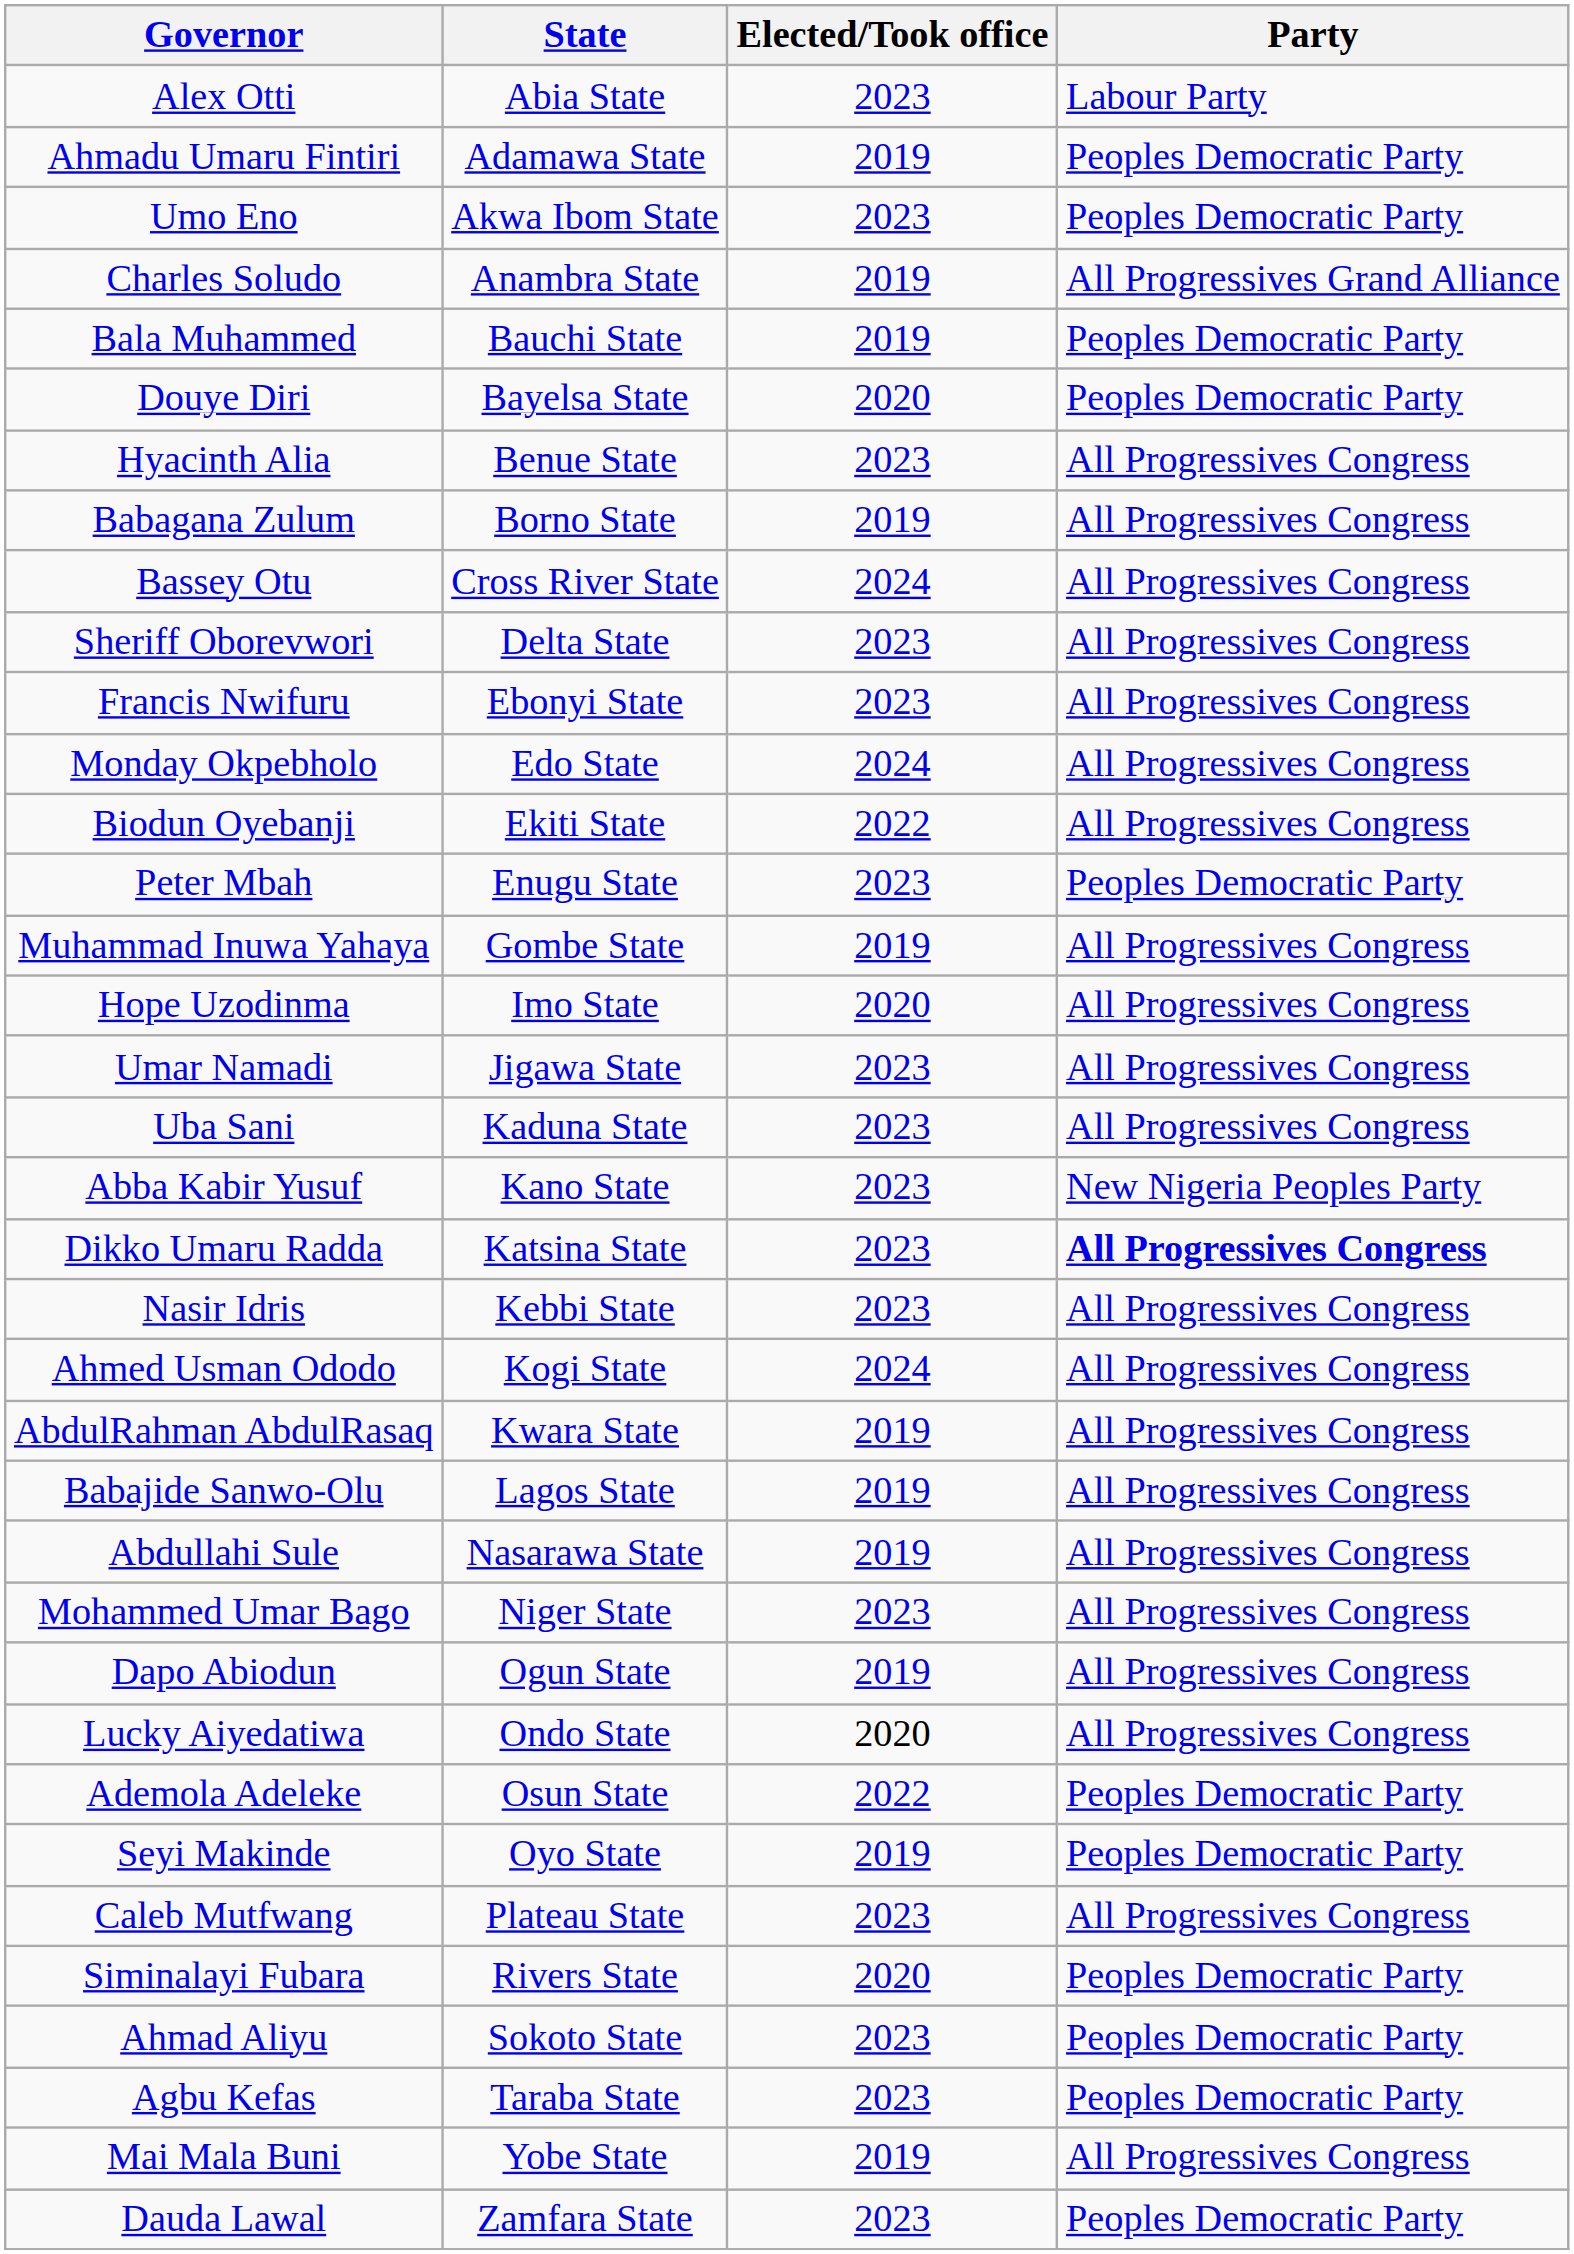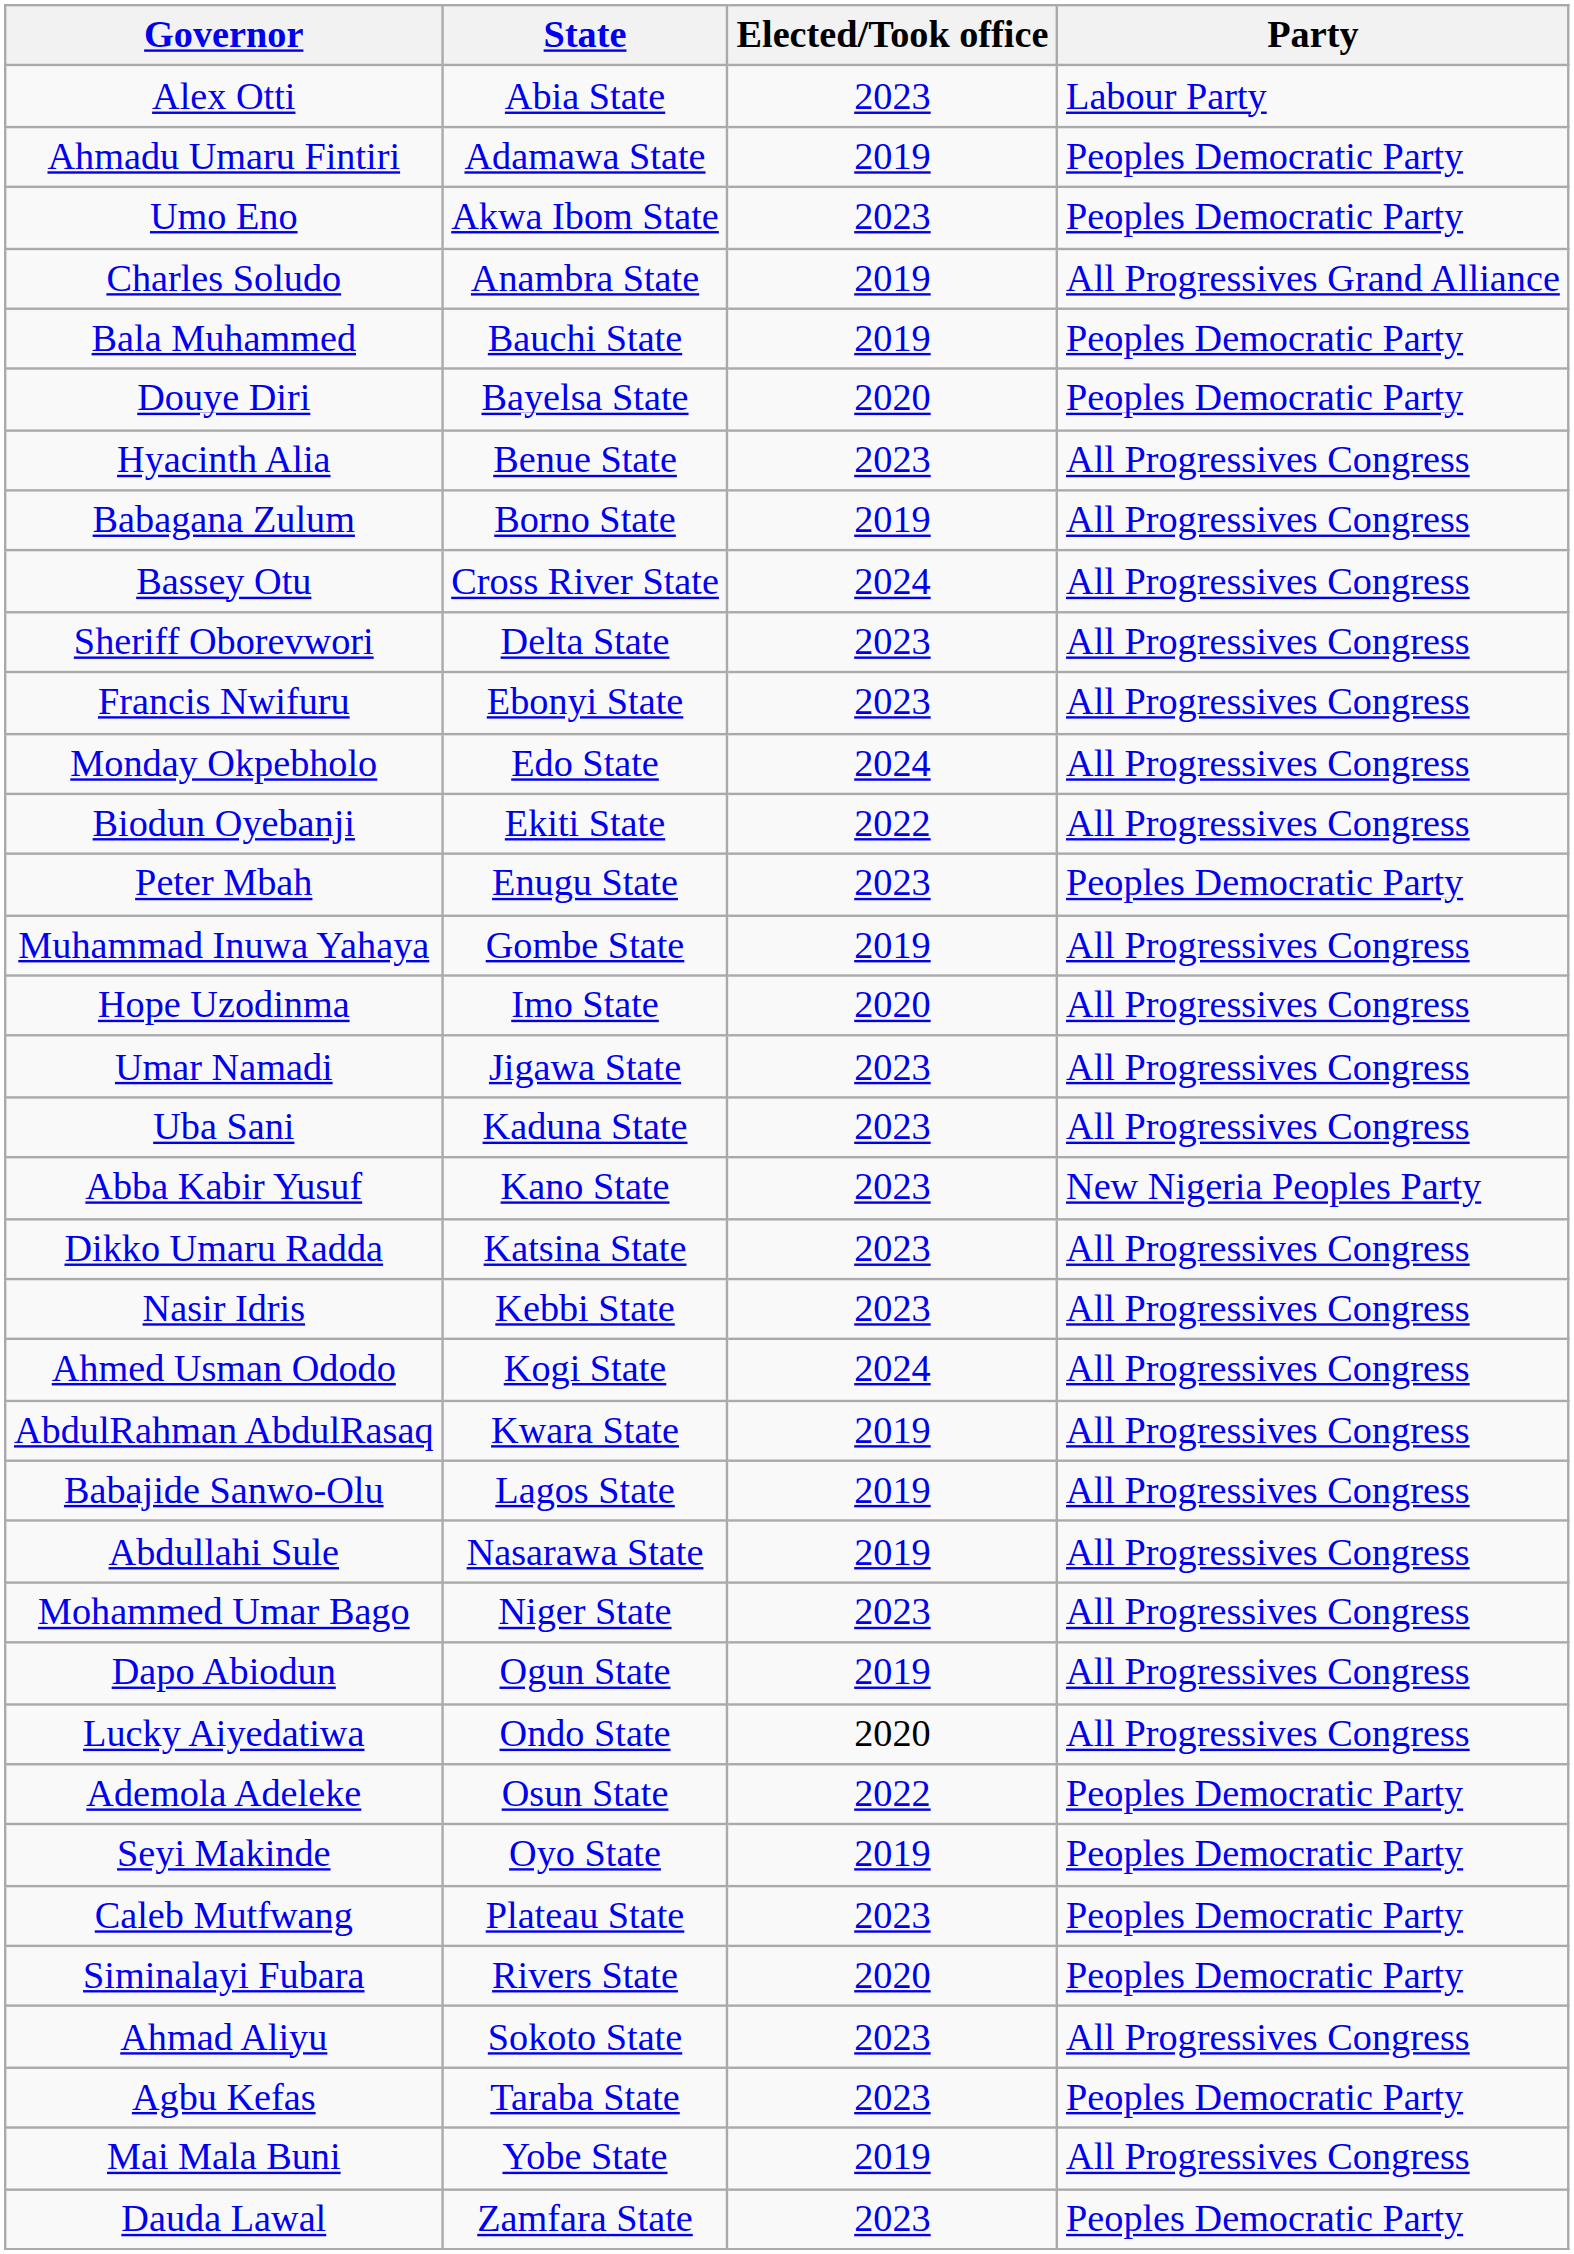Dikko Umaru Radda | Party: bold -> normal
Caleb Mutfwang | Party: All Progressives Congress -> Peoples Democratic Party
Ahmad Aliyu | Party: Peoples Democratic Party -> All Progressives Congress
